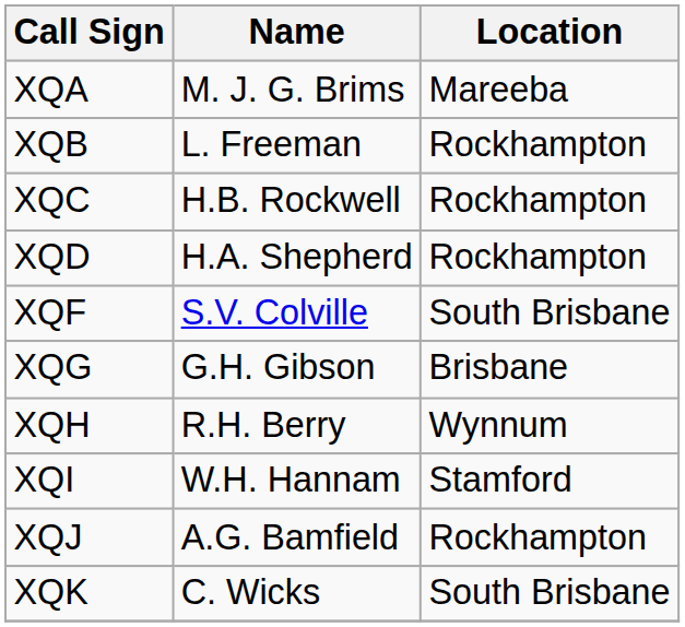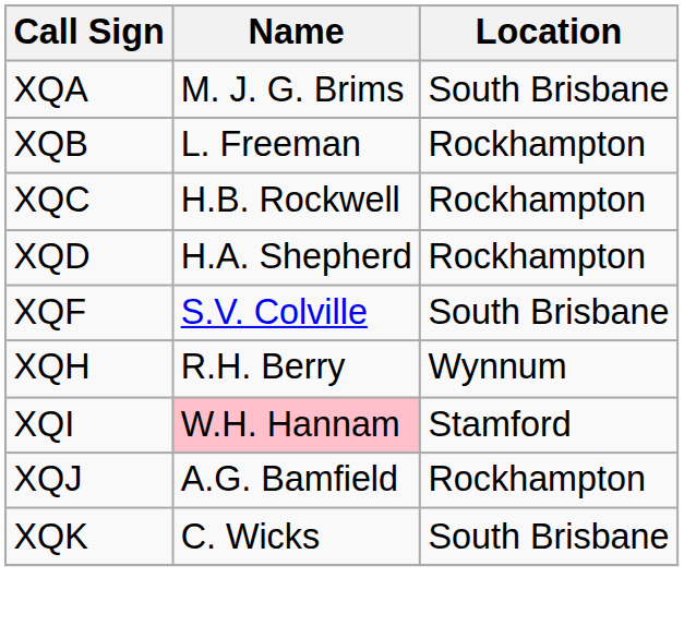XQA | Location: Mareeba -> South Brisbane
- row: XQG | G.H. Gibson | Brisbane
XQI | Name: no background -> pink background
